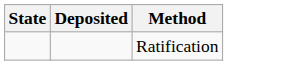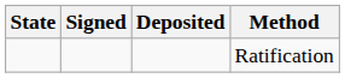+ column: Signed
